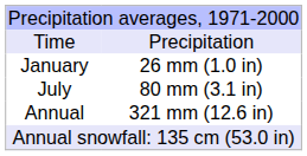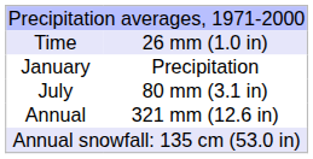Time | column 2: Precipitation -> 26 mm (1.0 in)
January | column 2: 26 mm (1.0 in) -> Precipitation
